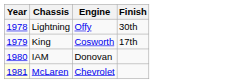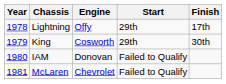+ column: Start | 29th | 29th | Failed to Qualify | Failed to Qualify
Lightning | Finish: 30th -> 17th
King | Finish: 17th -> 30th
